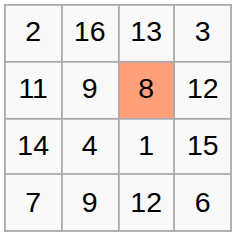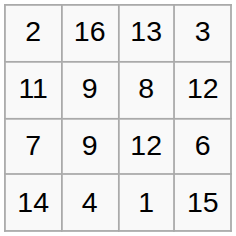11 | column 3: lightsalmon background -> no background
rows swapped: 7 <-> 14
